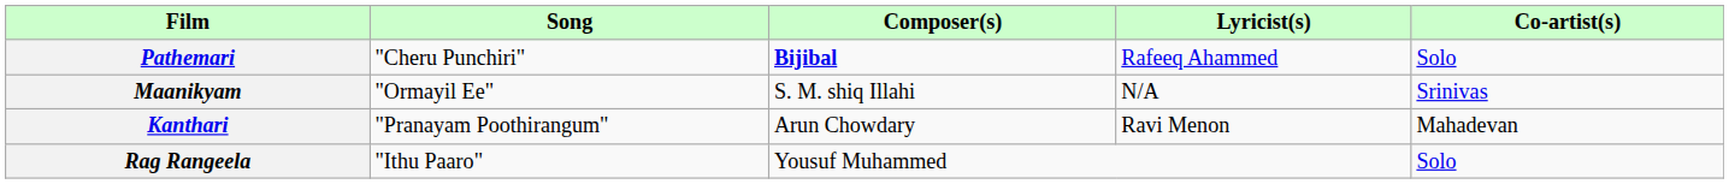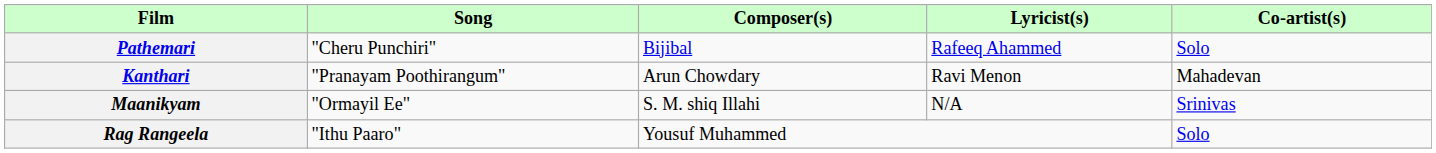Pathemari | Composer(s): bold -> normal
rows swapped: Kanthari <-> Maanikyam
